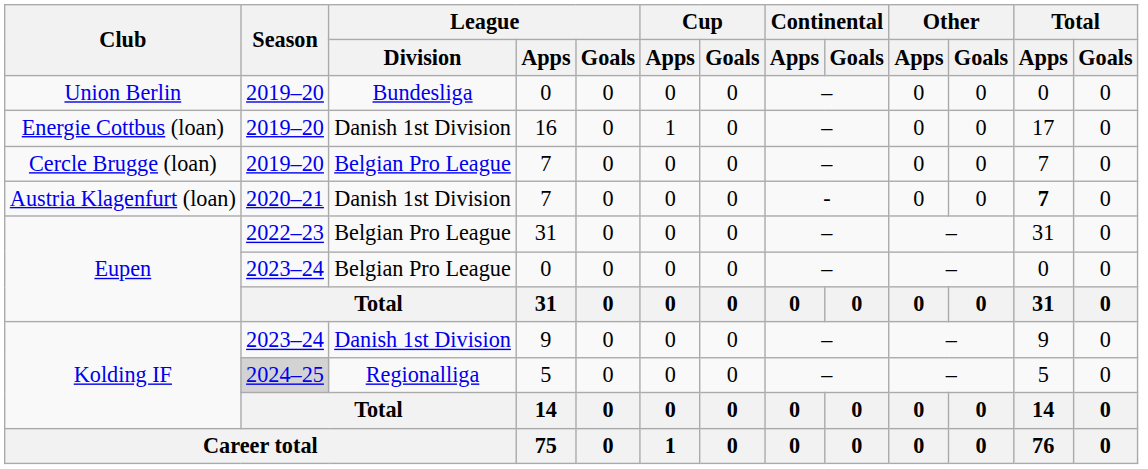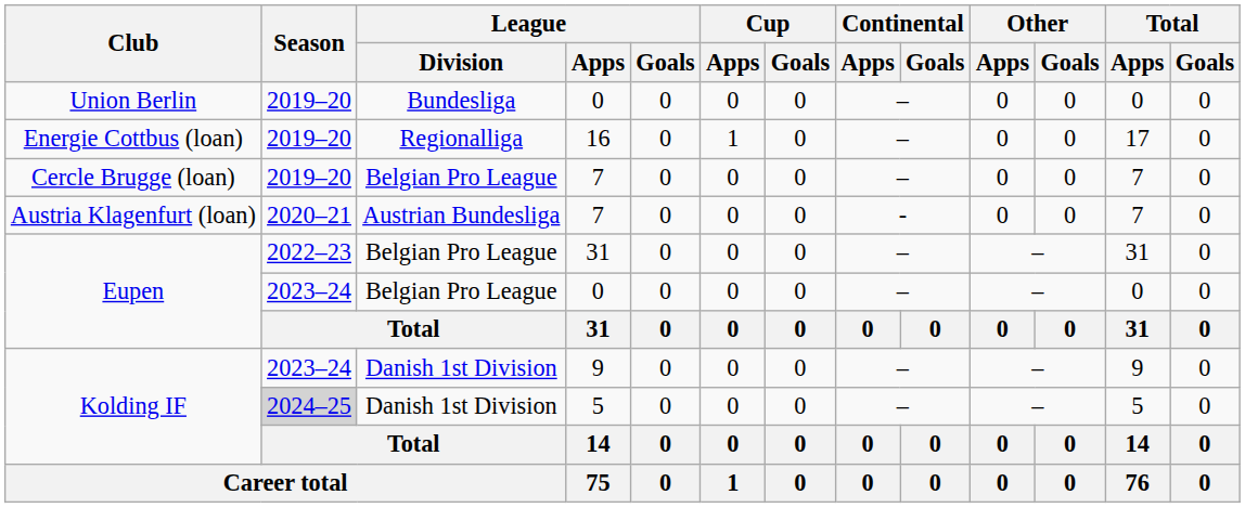Energie Cottbus (loan) | League / Division: Danish 1st Division -> Regionalliga
Austria Klagenfurt (loan) | League / Division: Danish 1st Division -> Austrian Bundesliga
Austria Klagenfurt (loan) | Total / Apps: bold -> normal
Kolding IF / 5 | League / Division: Regionalliga -> Danish 1st Division
